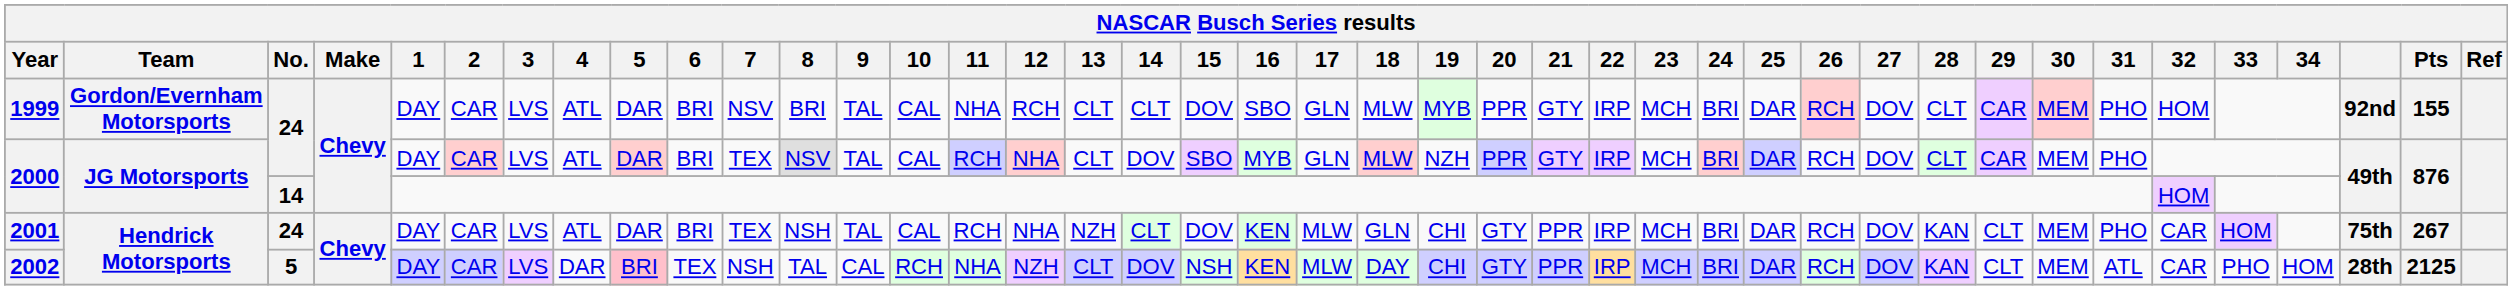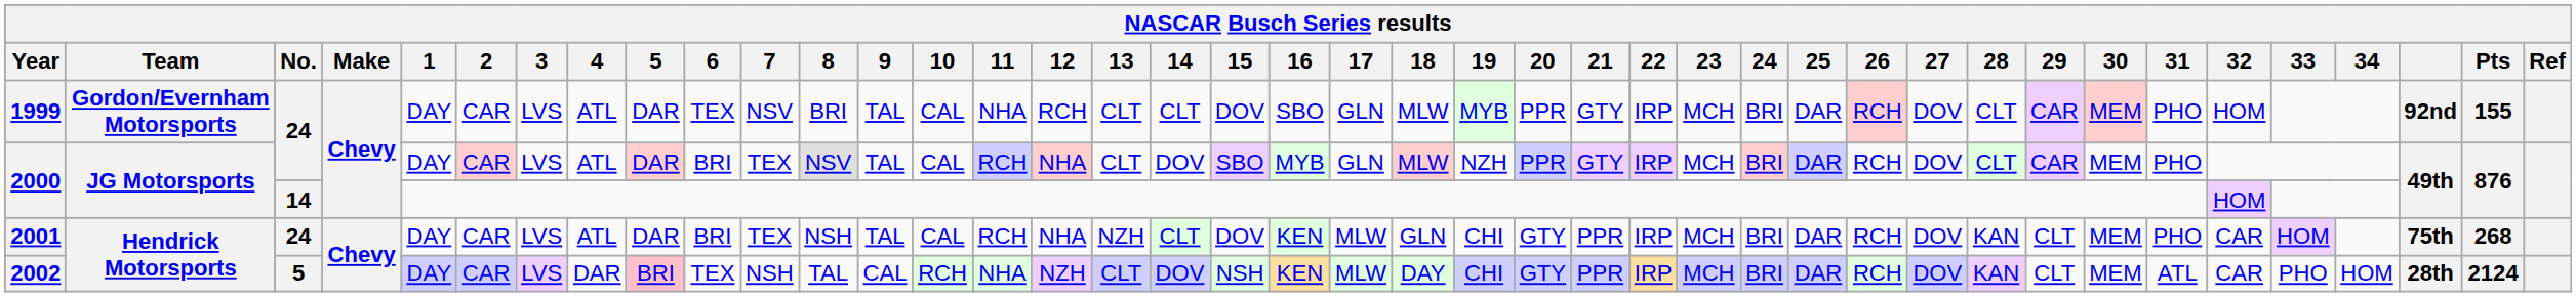1999 | 6: BRI -> TEX
2001 | Pts: 267 -> 268
2002 | Pts: 2125 -> 2124
